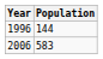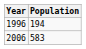1996 | Population: 144 -> 194
